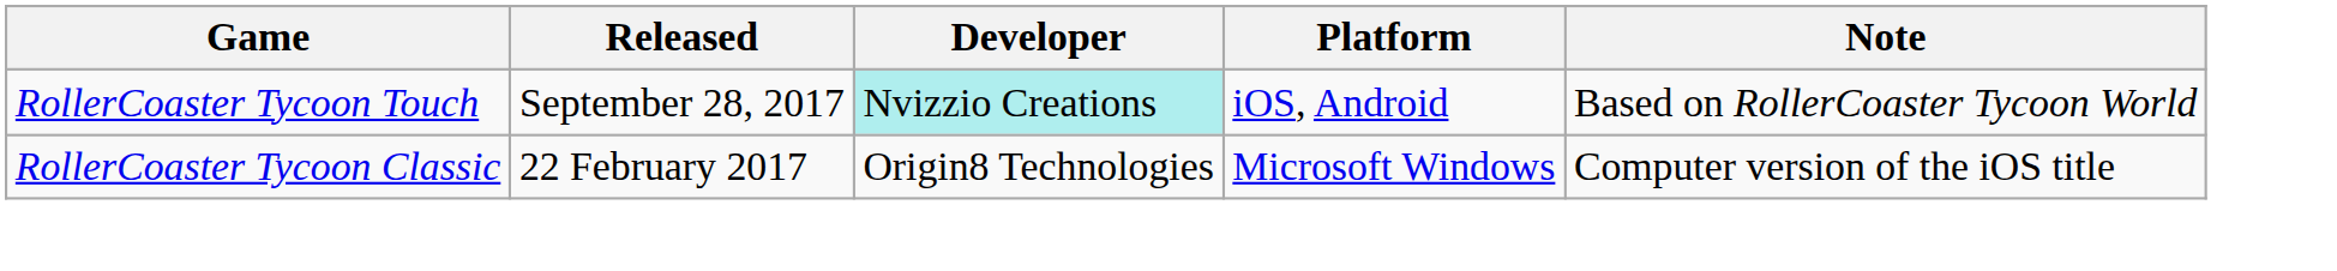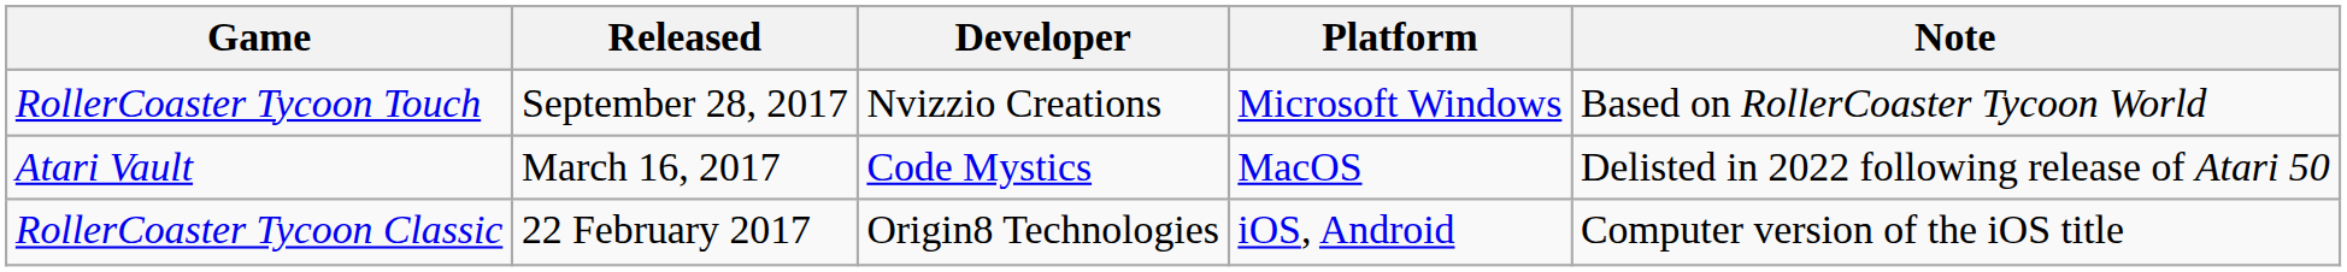RollerCoaster Tycoon Touch | Developer: paleturquoise background -> no background
RollerCoaster Tycoon Touch | Platform: iOS, Android -> Microsoft Windows
+ row: Atari Vault | March 16, 2017 | Code Mystics | MacOS | Delisted in 2022 following release of Atari 50
RollerCoaster Tycoon Classic | Platform: Microsoft Windows -> iOS, Android
